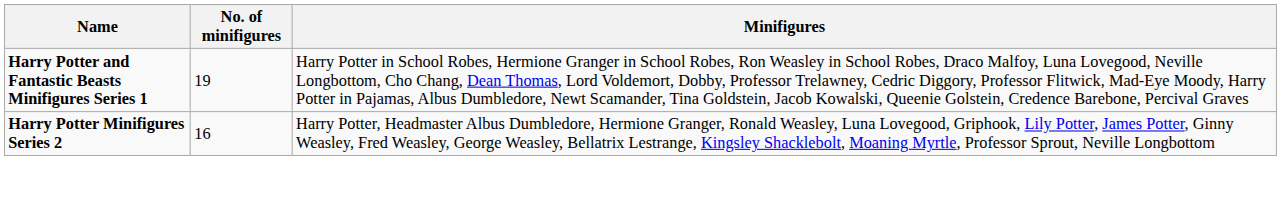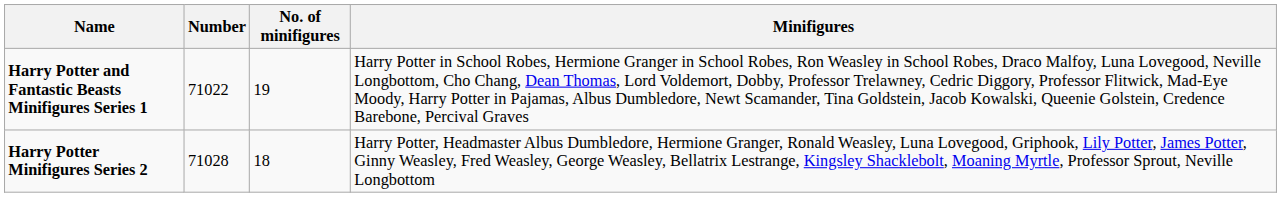+ column: Number | 71022 | 71028
Harry Potter Minifigures Series 2 | No. of minifigures: 16 -> 18
